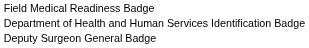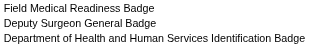rows swapped: Deputy Surgeon General Badge <-> Department of Health and Human Services Identification Badge
